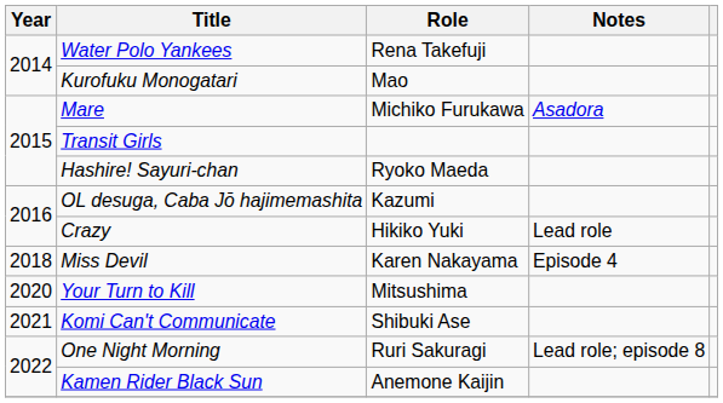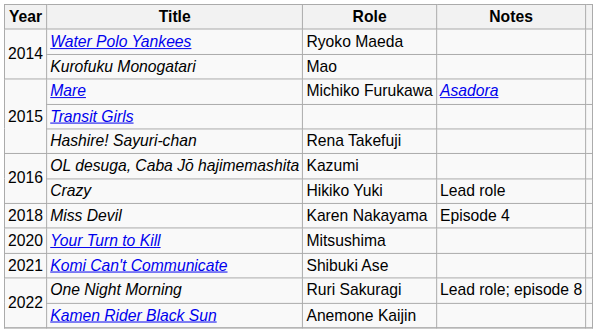Water Polo Yankees | Role: Rena Takefuji -> Ryoko Maeda
Hashire! Sayuri-chan | Role: Ryoko Maeda -> Rena Takefuji
